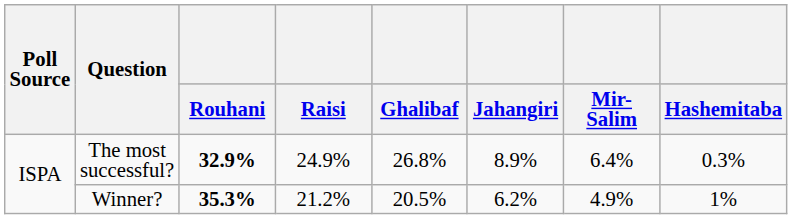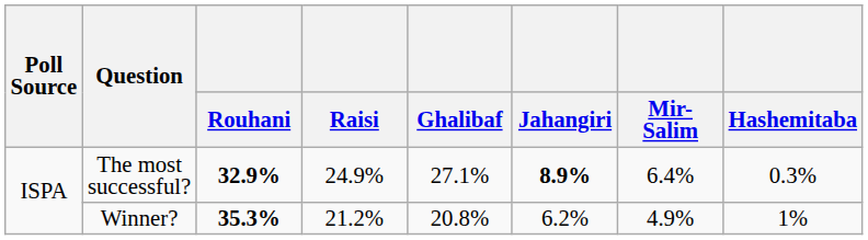The most successful? | Ghalibaf: 26.8% -> 27.1%
The most successful? | Jahangiri: normal -> bold
Winner? | Ghalibaf: 20.5% -> 20.8%
